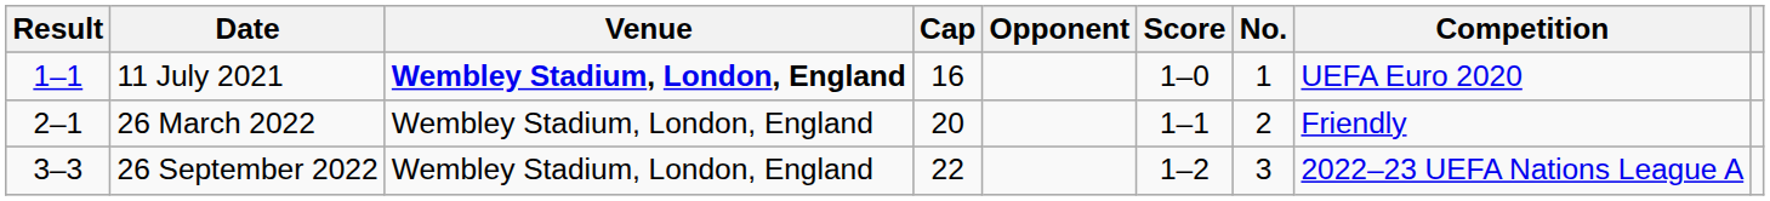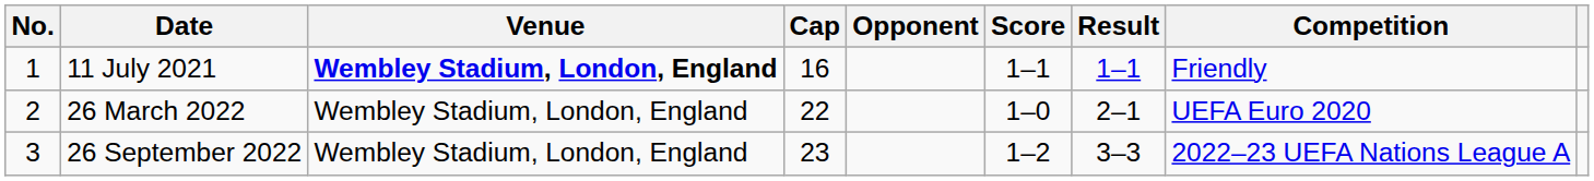columns swapped: No. <-> Result
11 July 2021 | Score: 1–0 -> 1–1
11 July 2021 | Competition: UEFA Euro 2020 -> Friendly
26 March 2022 | Cap: 20 -> 22
26 March 2022 | Score: 1–1 -> 1–0
26 March 2022 | Competition: Friendly -> UEFA Euro 2020
26 September 2022 | Cap: 22 -> 23
